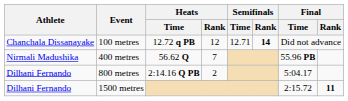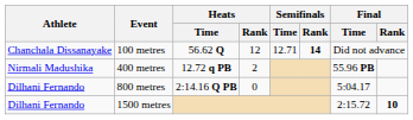100 metres | Heats / Time: 12.72 q PB -> 56.62 Q
400 metres | Heats / Time: 56.62 Q -> 12.72 q PB
400 metres | Heats / Rank: 7 -> 2
800 metres | Heats / Rank: 2 -> 0
1500 metres | Final / Rank: 11 -> 10
